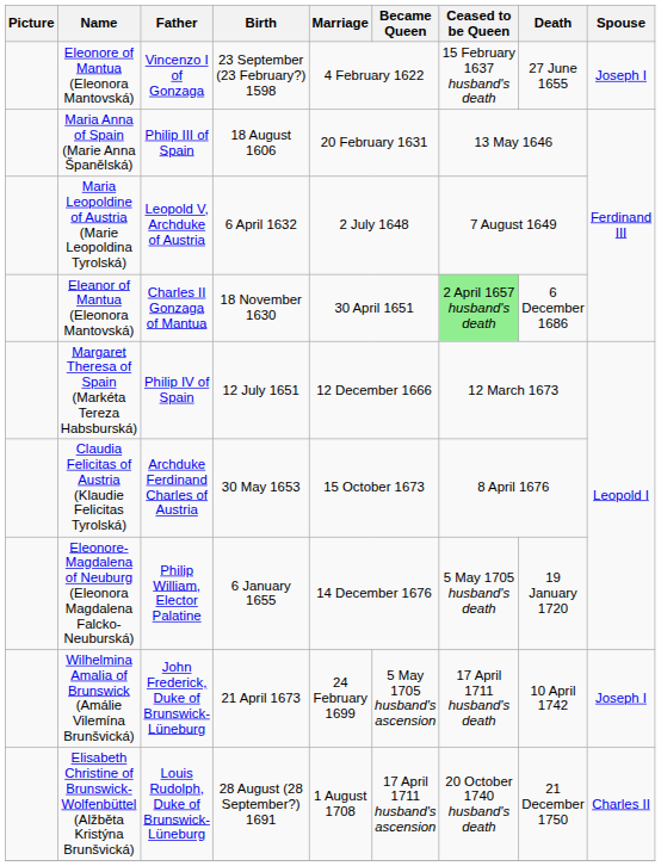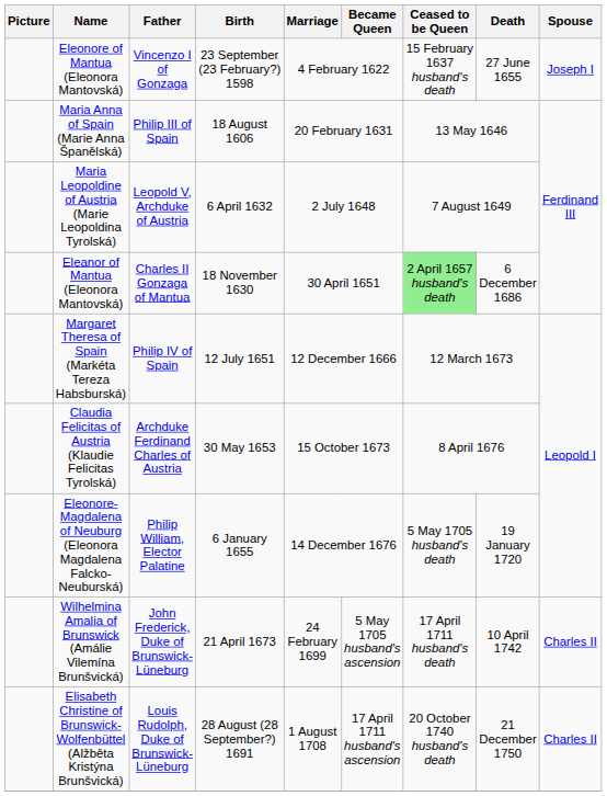Wilhelmina Amalia of Brunswick (Amálie Vilemína Brunšvická) | Spouse: Joseph I -> Charles II
